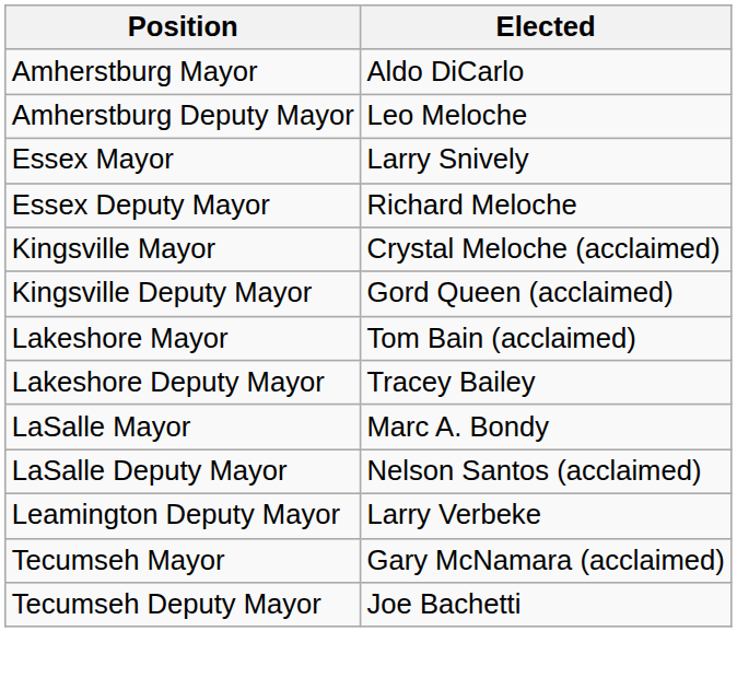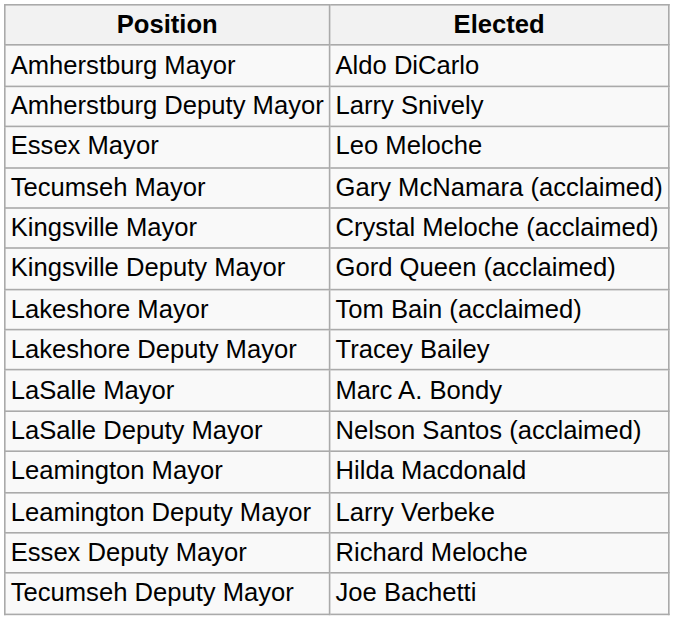Amherstburg Deputy Mayor | Elected: Leo Meloche -> Larry Snively
Essex Mayor | Elected: Larry Snively -> Leo Meloche
rows swapped: Essex Deputy Mayor <-> Tecumseh Mayor
+ row: Leamington Mayor | Hilda Macdonald
